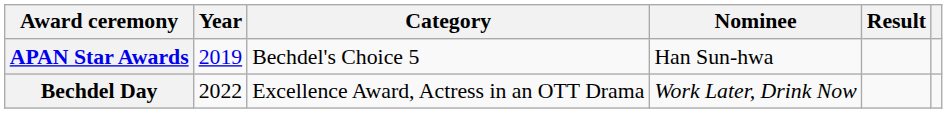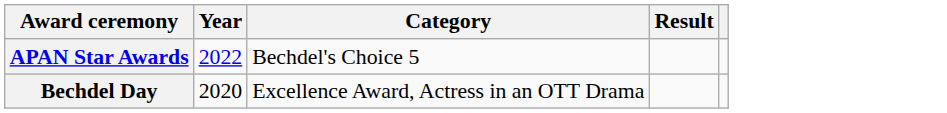- column: Nominee | Han Sun-hwa | Work Later, Drink Now
APAN Star Awards | Year: 2019 -> 2022
Bechdel Day | Year: 2022 -> 2020
